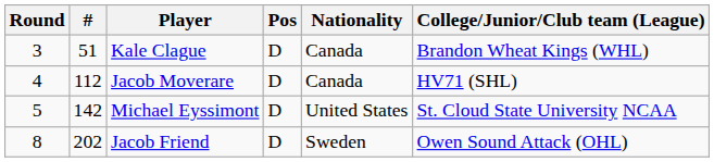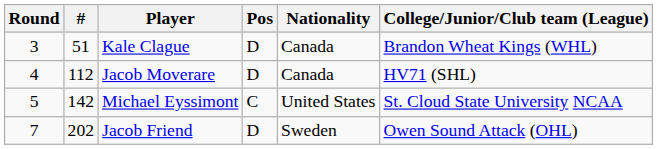Michael Eyssimont | Pos: D -> C
Jacob Friend | Round: 8 -> 7
